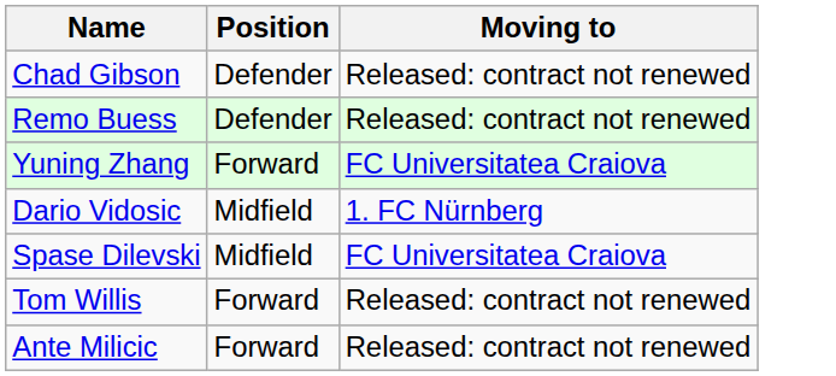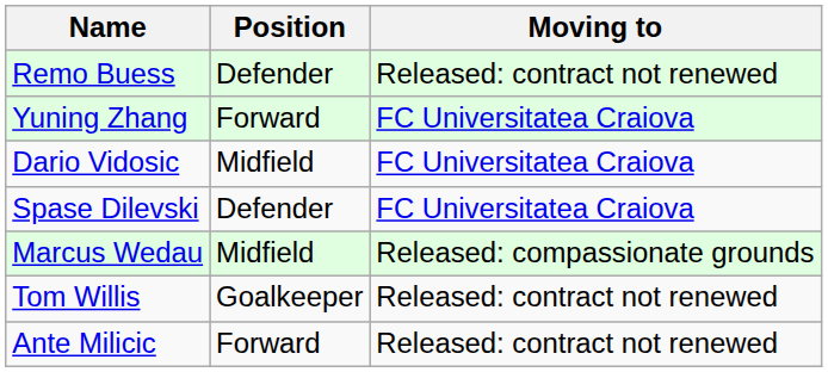- row: Chad Gibson | Defender | Released: contract not renewed
Dario Vidosic | Moving to: 1. FC Nürnberg -> FC Universitatea Craiova
Spase Dilevski | Position: Midfield -> Defender
+ row: Marcus Wedau | Midfield | Released: compassionate grounds
Tom Willis | Position: Forward -> Goalkeeper
